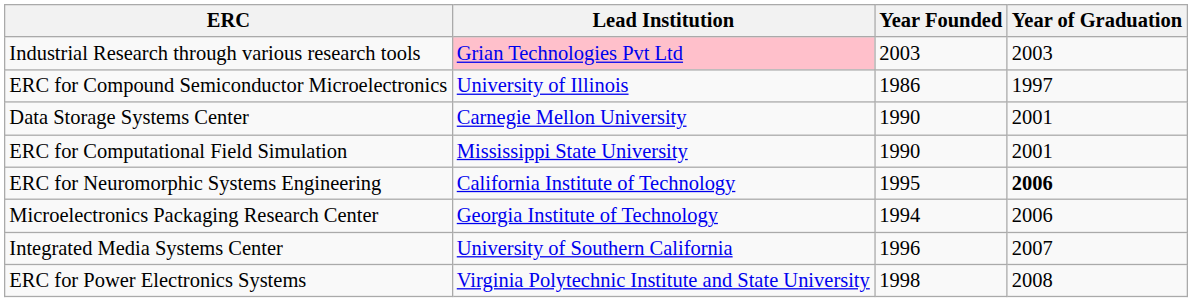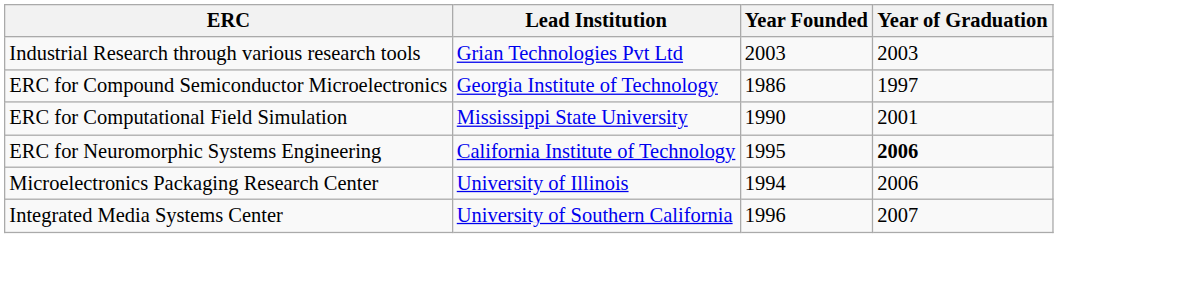Industrial Research through various research tools | Lead Institution: pink background -> no background
ERC for Compound Semiconductor Microelectronics | Lead Institution: University of Illinois -> Georgia Institute of Technology
- row: Data Storage Systems Center | Carnegie Mellon University | 1990 | 2001
Microelectronics Packaging Research Center | Lead Institution: Georgia Institute of Technology -> University of Illinois
- row: ERC for Power Electronics Systems | Virginia Polytechnic Institute and State University | 1998 | 2008
